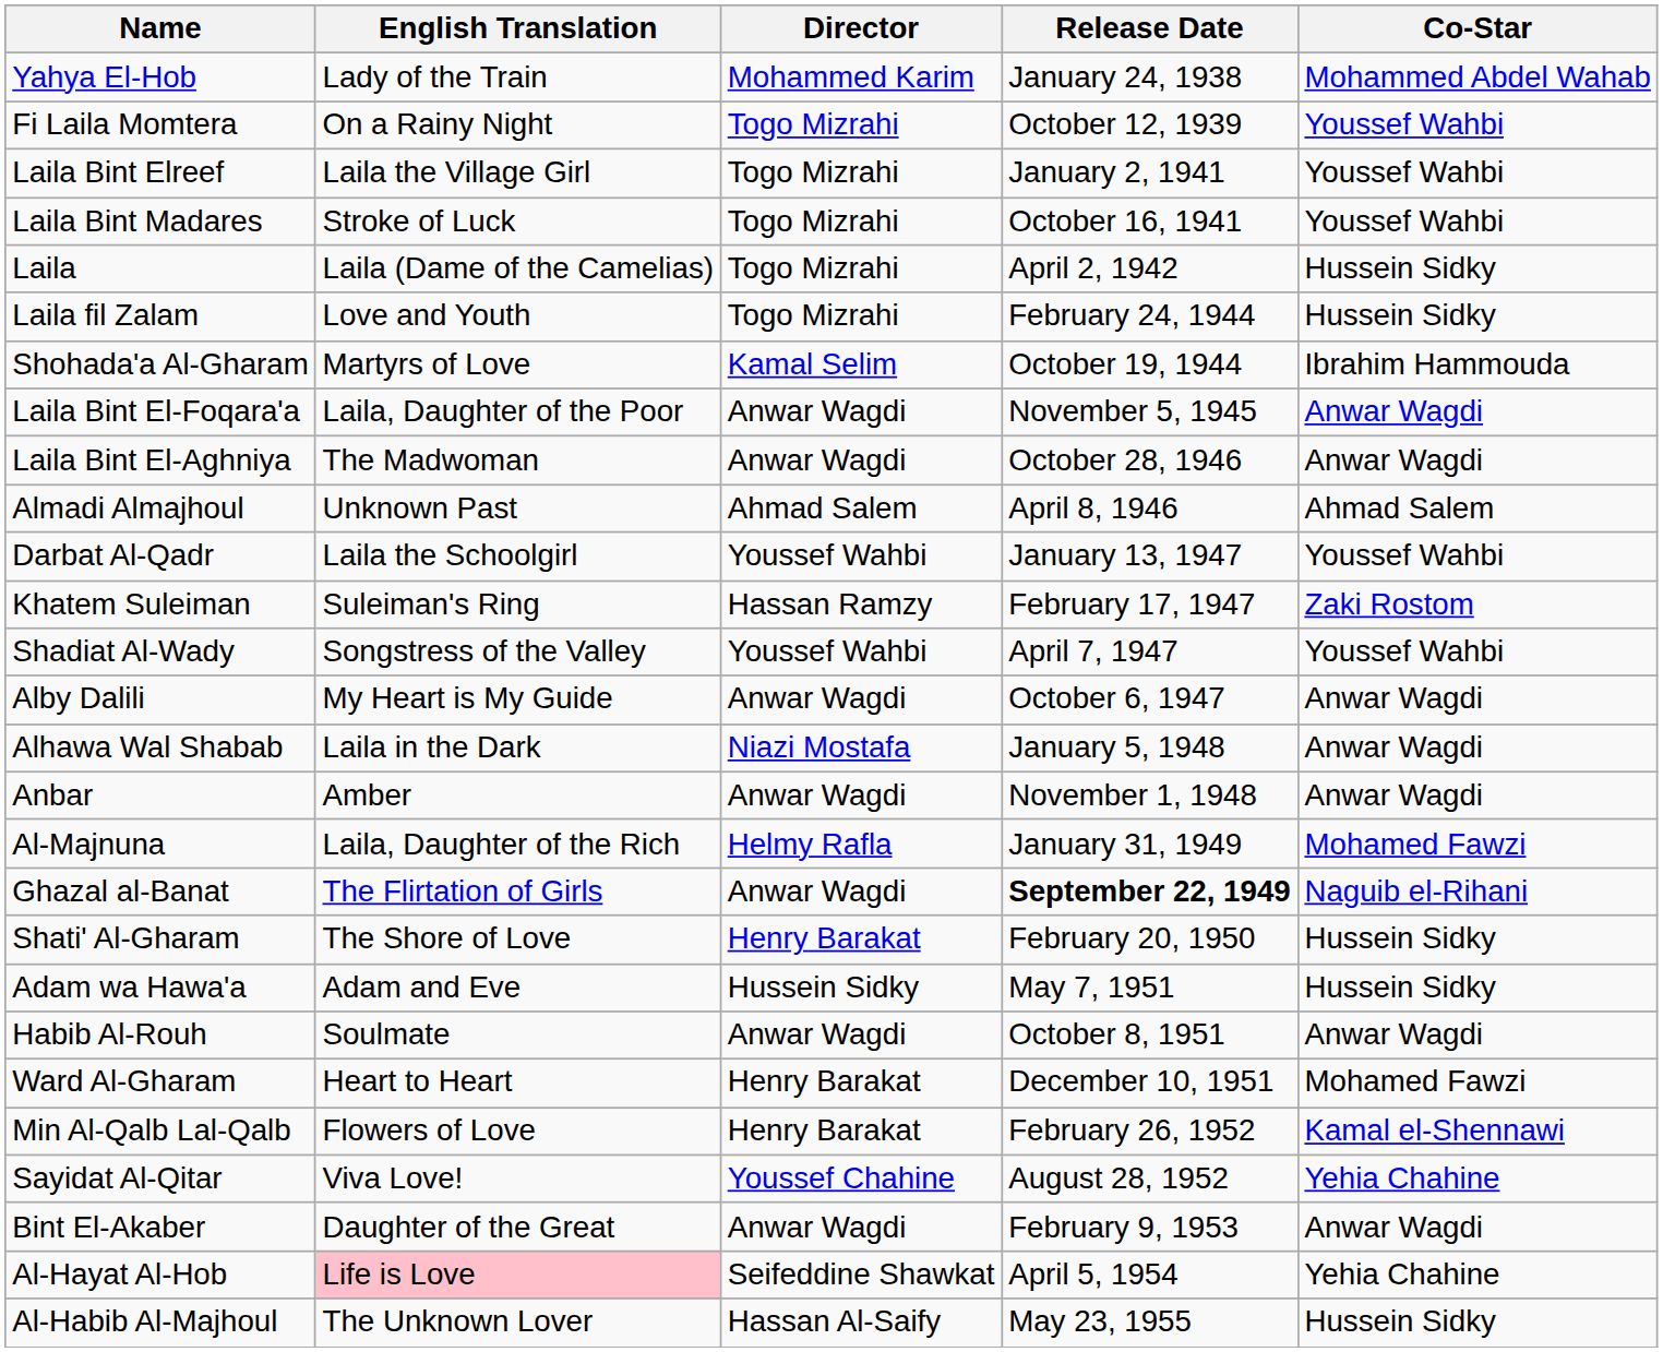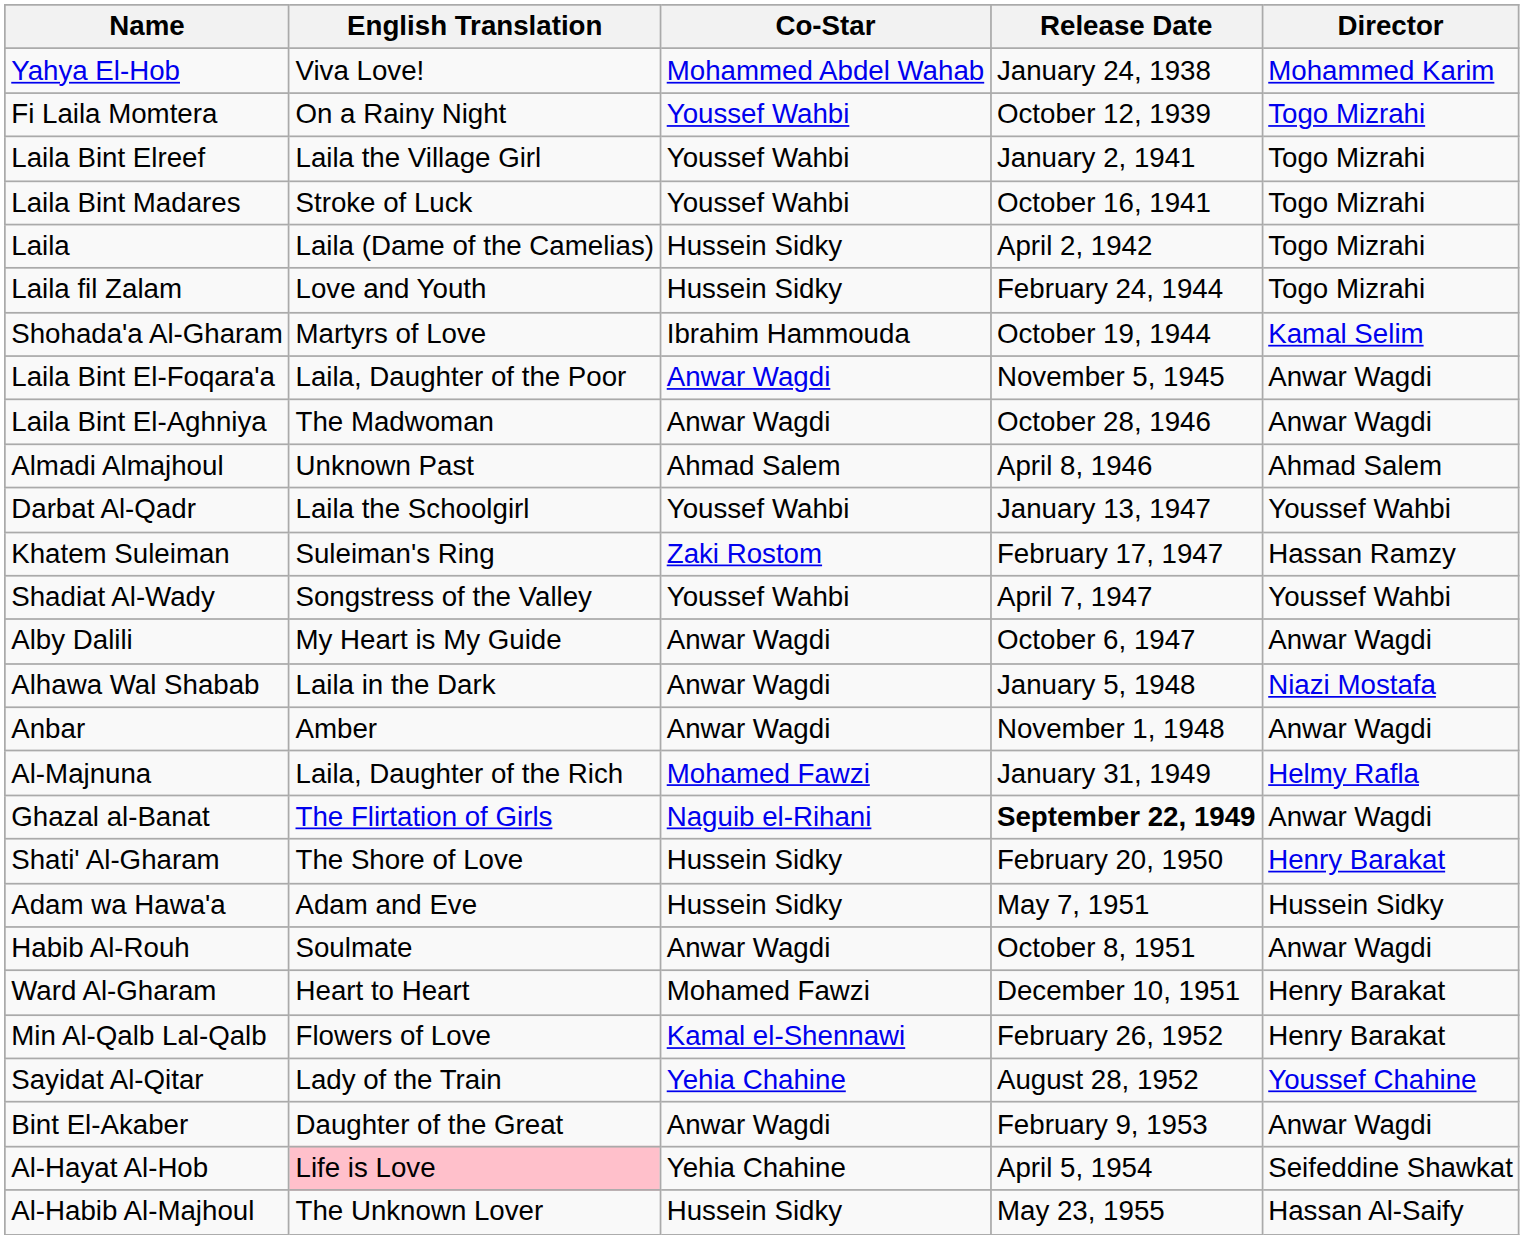columns swapped: Co-Star <-> Director
Yahya El-Hob | English Translation: Lady of the Train -> Viva Love!
Sayidat Al-Qitar | English Translation: Viva Love! -> Lady of the Train
